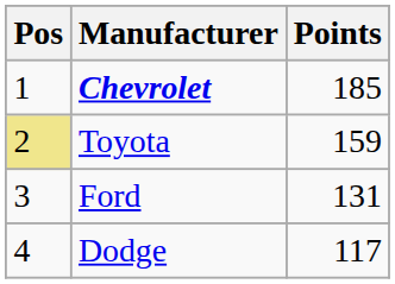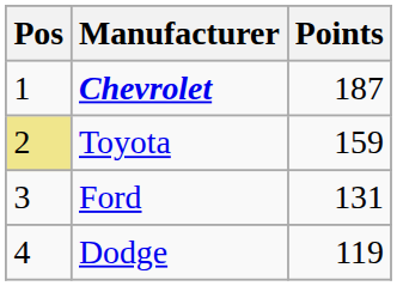Chevrolet | Points: 185 -> 187
Dodge | Points: 117 -> 119
